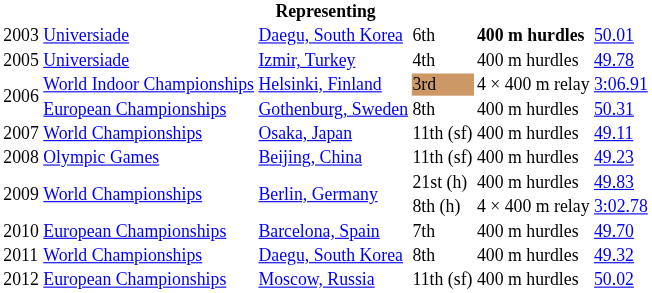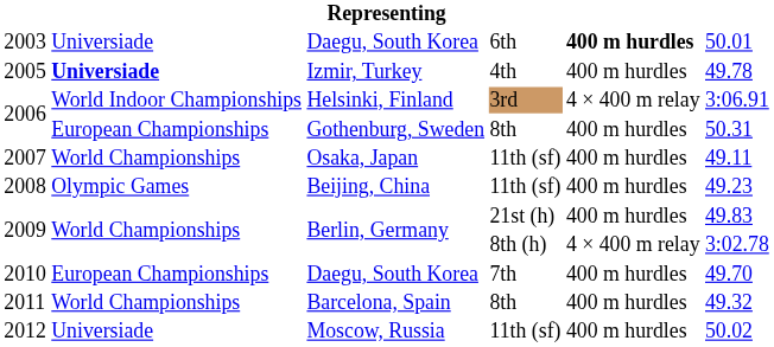2005 | column 2: normal -> bold
2010 | column 3: Barcelona, Spain -> Daegu, South Korea
2011 | column 3: Daegu, South Korea -> Barcelona, Spain
2012 | column 2: European Championships -> Universiade
